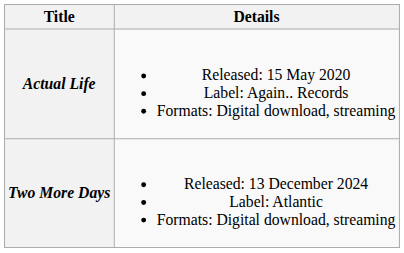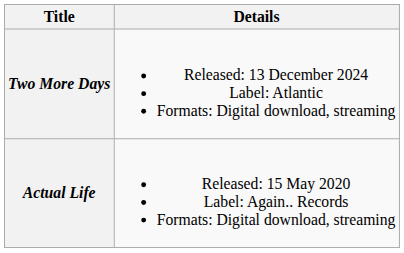rows swapped: Actual Life <-> Two More Days
